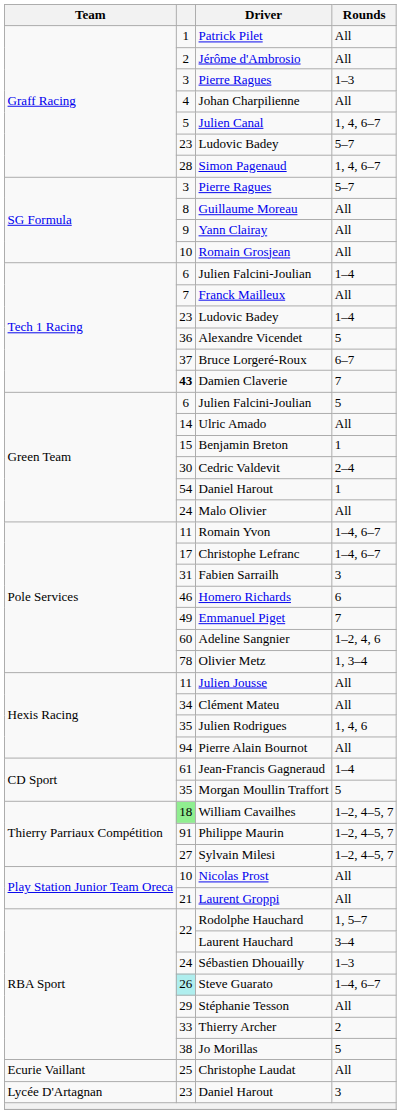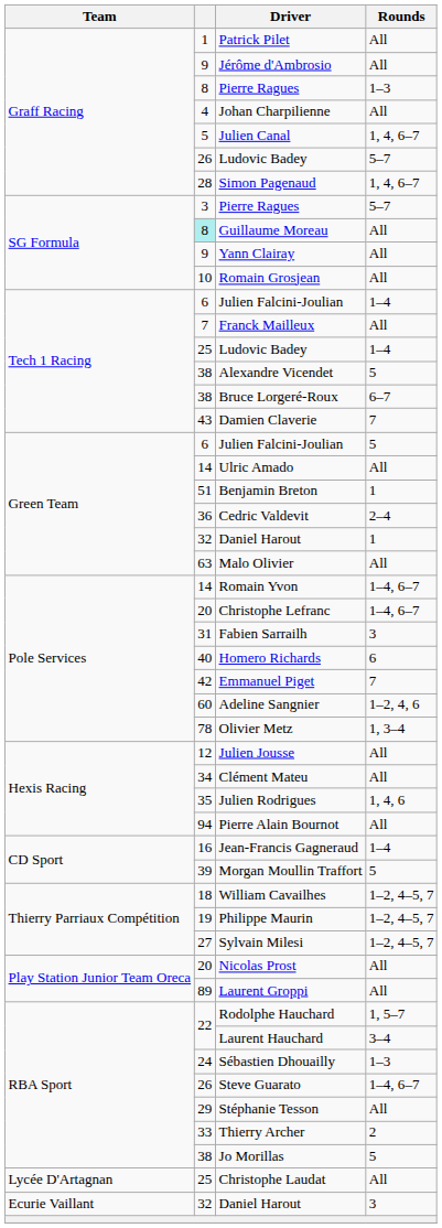Jérôme d'Ambrosio | column 2: 2 -> 9
Pierre Ragues / 1–3 | column 2: 3 -> 8
Ludovic Badey / 5–7 | column 2: 23 -> 26
Guillaume Moreau | column 2: no background -> paleturquoise background
Ludovic Badey / 1–4 | column 2: 23 -> 25
Alexandre Vicendet | column 2: 36 -> 38
Bruce Lorgeré-Roux | column 2: 37 -> 38
Damien Claverie | column 2: bold -> normal
Benjamin Breton | column 2: 15 -> 51
Cedric Valdevit | column 2: 30 -> 36
Daniel Harout / 1 | column 2: 54 -> 32
Malo Olivier | column 2: 24 -> 63
Romain Yvon | column 2: 11 -> 14
Christophe Lefranc | column 2: 17 -> 20
Homero Richards | column 2: 46 -> 40
Emmanuel Piget | column 2: 49 -> 42
Julien Jousse | column 2: 11 -> 12
Jean-Francis Gagneraud | column 2: 61 -> 16
Morgan Moullin Traffort | column 2: 35 -> 39
William Cavailhes | column 2: lightgreen background -> no background
Philippe Maurin | column 2: 91 -> 19
Nicolas Prost | column 2: 10 -> 20
Laurent Groppi | column 2: 21 -> 89
Steve Guarato | column 2: paleturquoise background -> no background
Christophe Laudat | Team: Ecurie Vaillant -> Lycée D'Artagnan
Daniel Harout / 3 | Team: Lycée D'Artagnan -> Ecurie Vaillant
Daniel Harout / 3 | column 2: 23 -> 32
